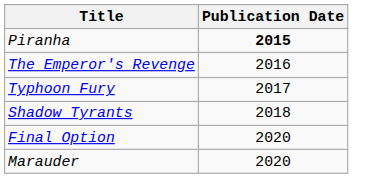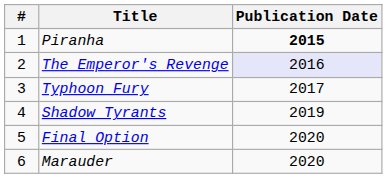+ column: # | 1 | 2 | 3 | 4 | 5 | 6
The Emperor's Revenge | Publication Date: no background -> lavender background
Shadow Tyrants | Publication Date: 2018 -> 2019
